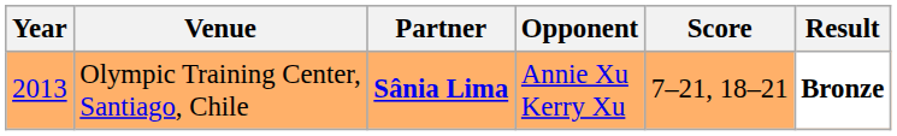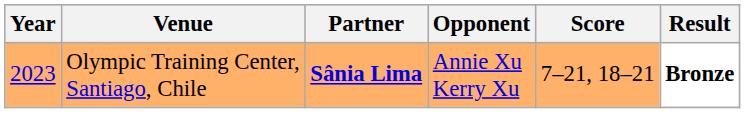Olympic Training Center, Santiago, Chile | Year: 2013 -> 2023
